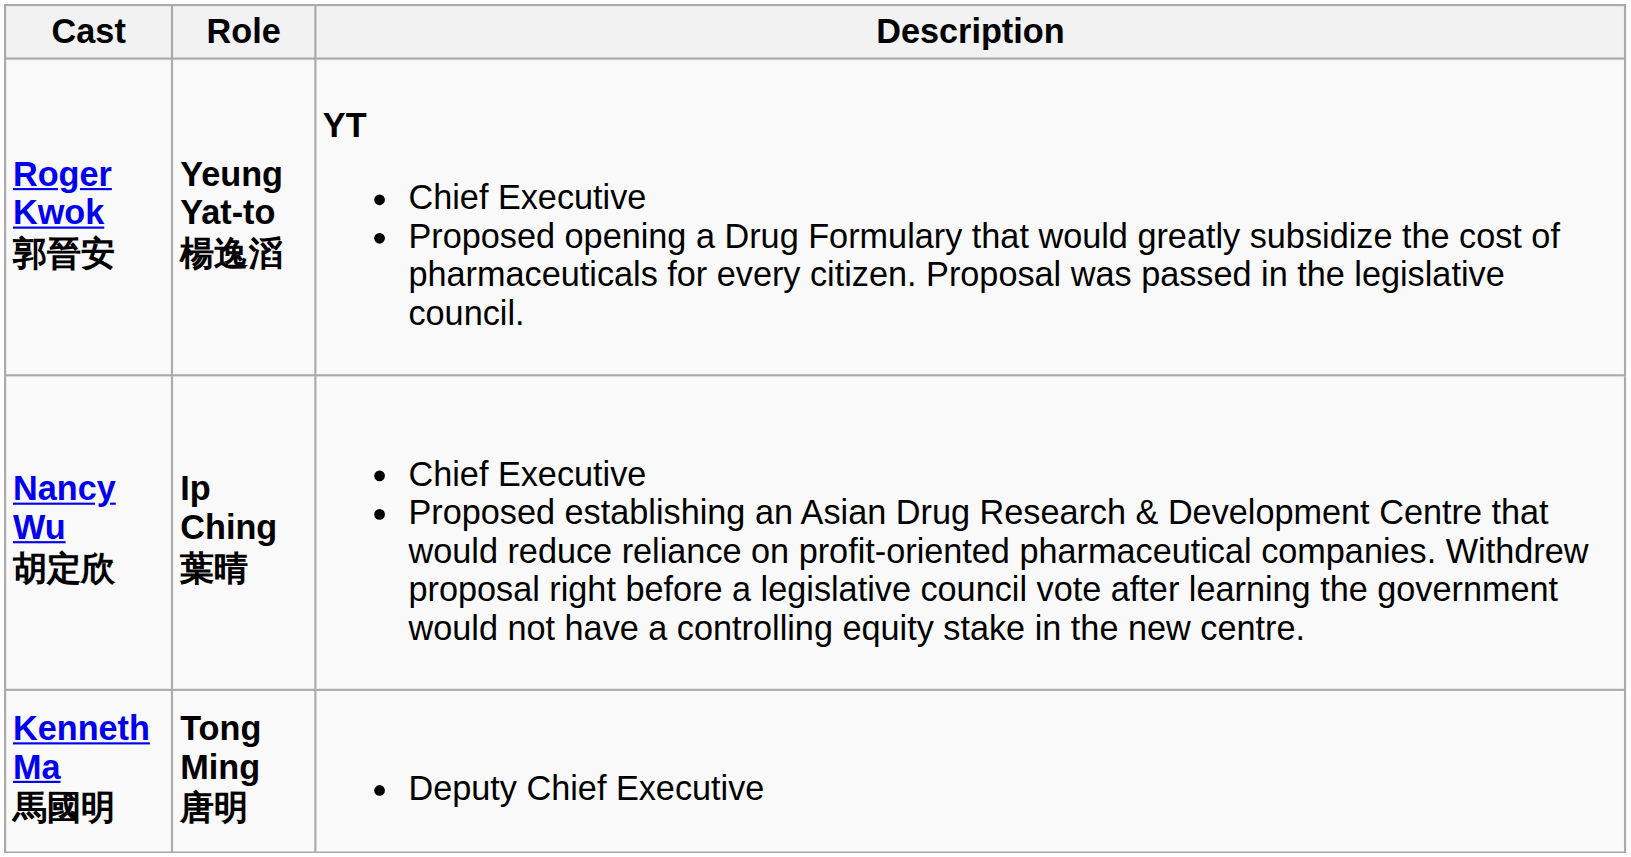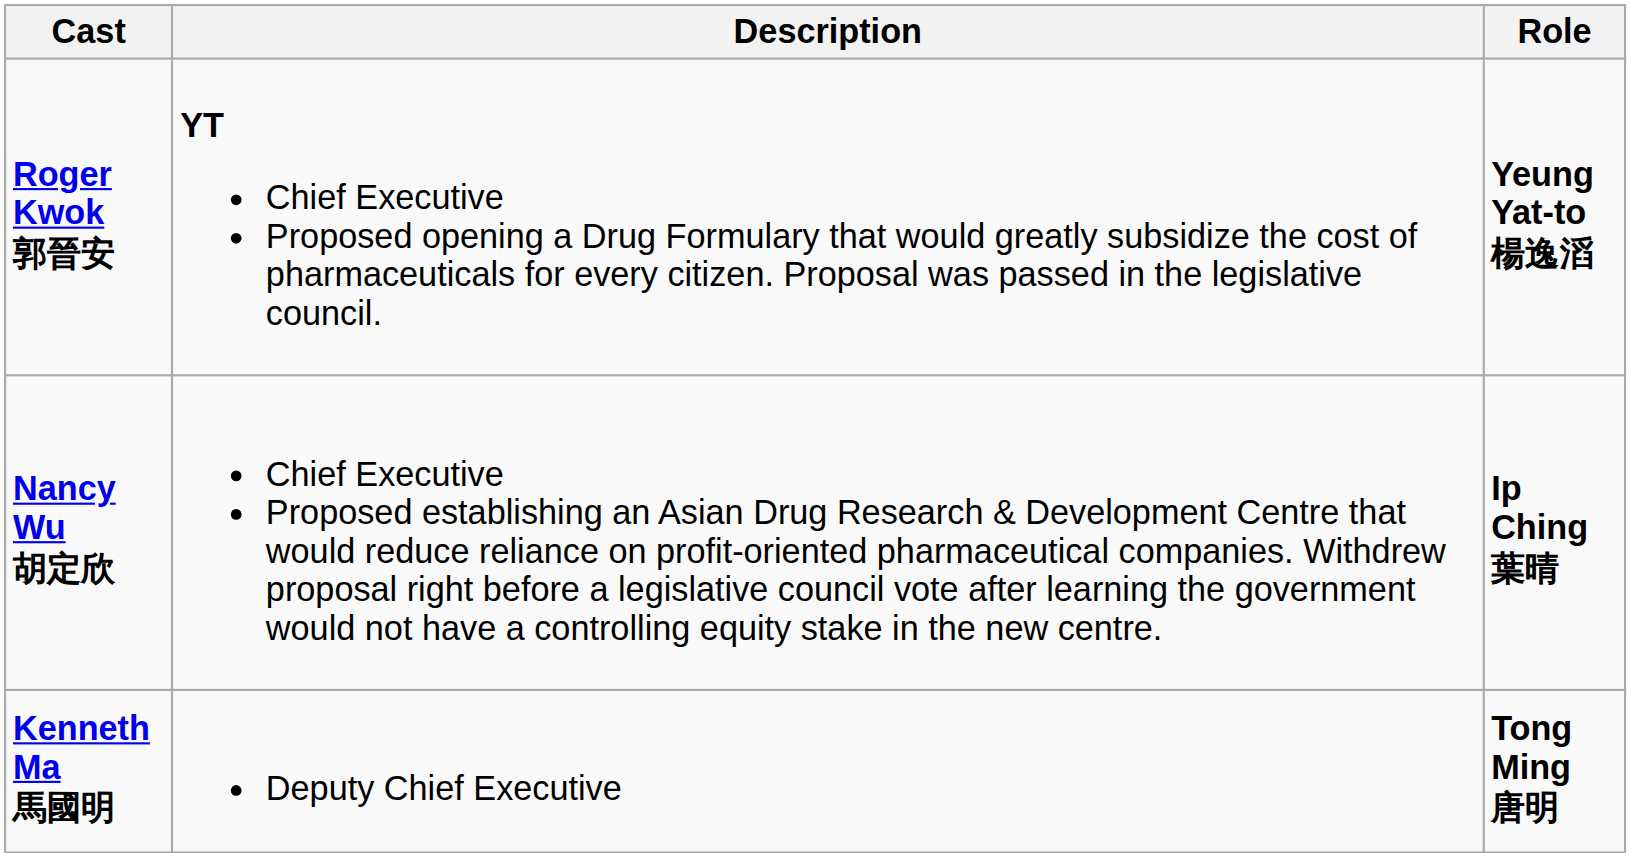columns swapped: Role <-> Description
